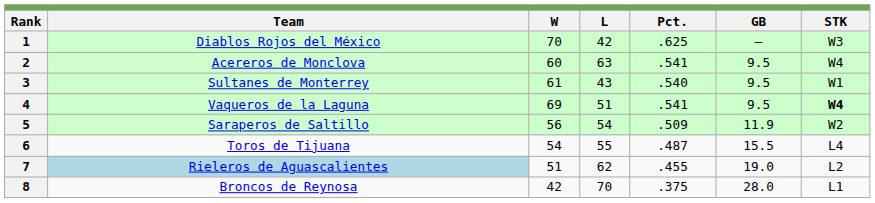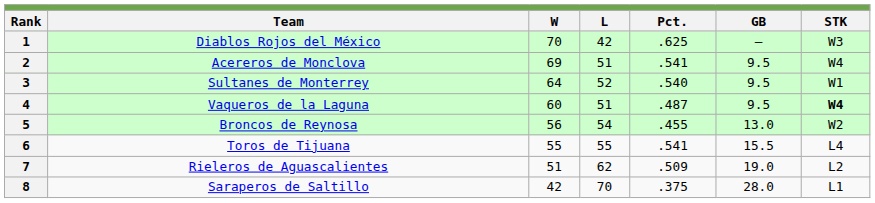2 | W: 60 -> 69
2 | L: 63 -> 51
3 | W: 61 -> 64
3 | L: 43 -> 52
4 | W: 69 -> 60
4 | Pct.: .541 -> .487
5 | Team: Saraperos de Saltillo -> Broncos de Reynosa
5 | Pct.: .509 -> .455
5 | GB: 11.9 -> 13.0
6 | W: 54 -> 55
6 | Pct.: .487 -> .541
7 | Team: lightblue background -> no background
7 | Pct.: .455 -> .509
8 | Team: Broncos de Reynosa -> Saraperos de Saltillo
